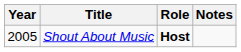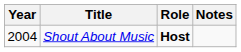Shout About Music | Year: 2005 -> 2004
